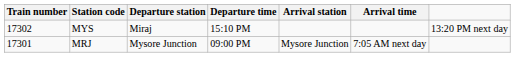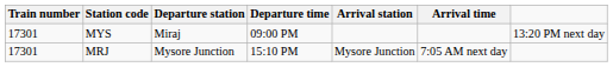MYS | Train number: 17302 -> 17301
MYS | Departure time: 15:10 PM -> 09:00 PM
MRJ | Departure time: 09:00 PM -> 15:10 PM
